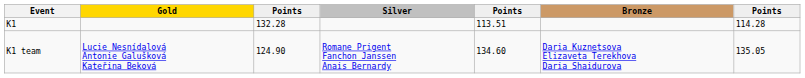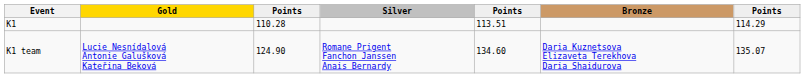K1 | column 3: 132.28 -> 110.28
K1 | column 7: 114.28 -> 114.29
K1 team | column 7: 135.05 -> 135.07
